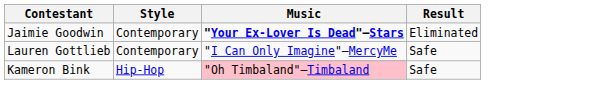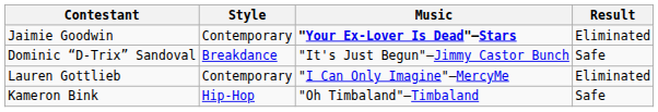+ row: Dominic “D-Trix” Sandoval | Breakdance | "It's Just Begun"—Jimmy Castor Bunch | Safe
Lauren Gottlieb | Result: Safe -> Eliminated
Kameron Bink | Music: pink background -> no background
